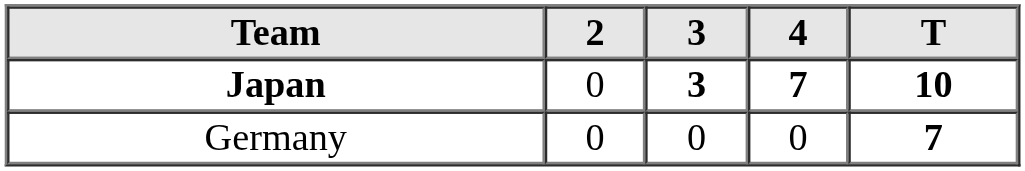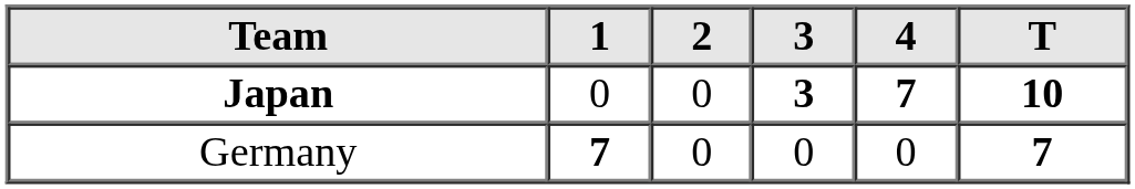+ column: 1 | 0 | 7
